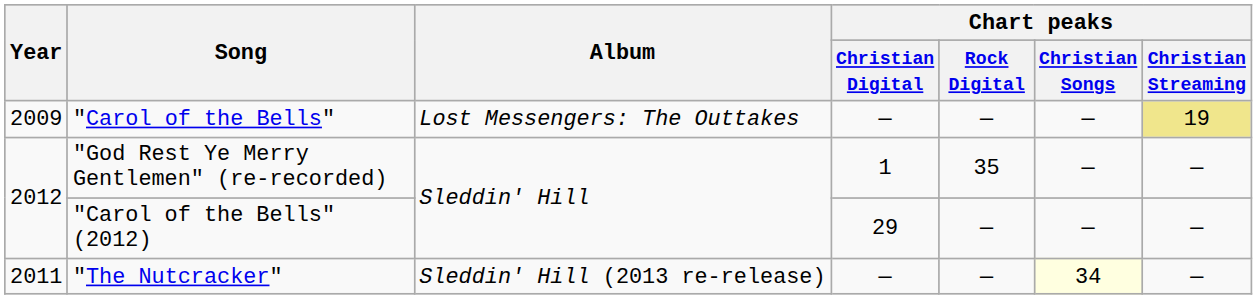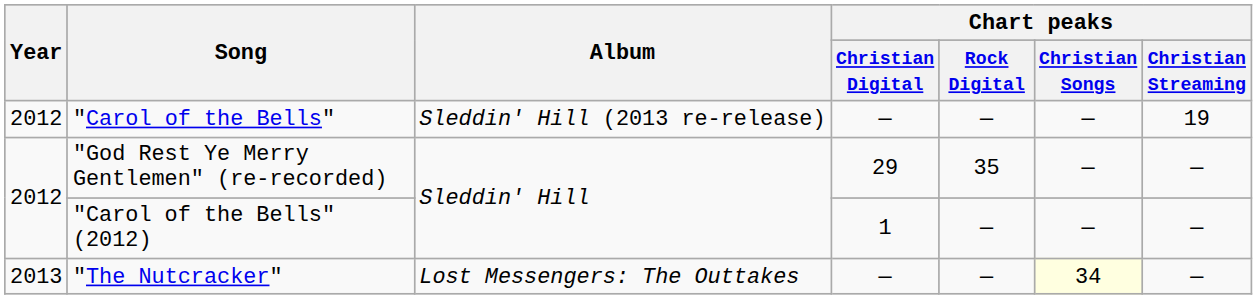"Carol of the Bells" | Year: 2009 -> 2012
"Carol of the Bells" | Album: Lost Messengers: The Outtakes -> Sleddin' Hill (2013 re-release)
"Carol of the Bells" | Chart peaks / Christian Streaming: khaki background -> no background
"God Rest Ye Merry Gentlemen" (re-recorded) | Chart peaks / Christian Digital: 1 -> 29
"Carol of the Bells" (2012) | Chart peaks / Christian Digital: 29 -> 1
"The Nutcracker" | Year: 2011 -> 2013
"The Nutcracker" | Album: Sleddin' Hill (2013 re-release) -> Lost Messengers: The Outtakes
